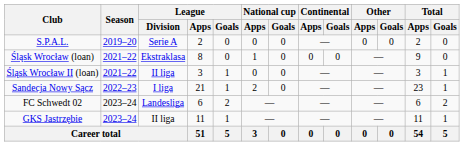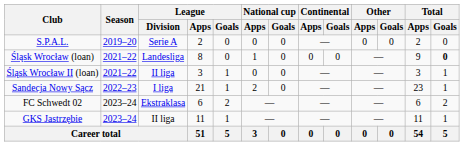Śląsk Wrocław (loan) | League / Division: Ekstraklasa -> Landesliga
Śląsk Wrocław (loan) | Total / Goals: normal -> bold
FC Schwedt 02 | League / Division: Landesliga -> Ekstraklasa
